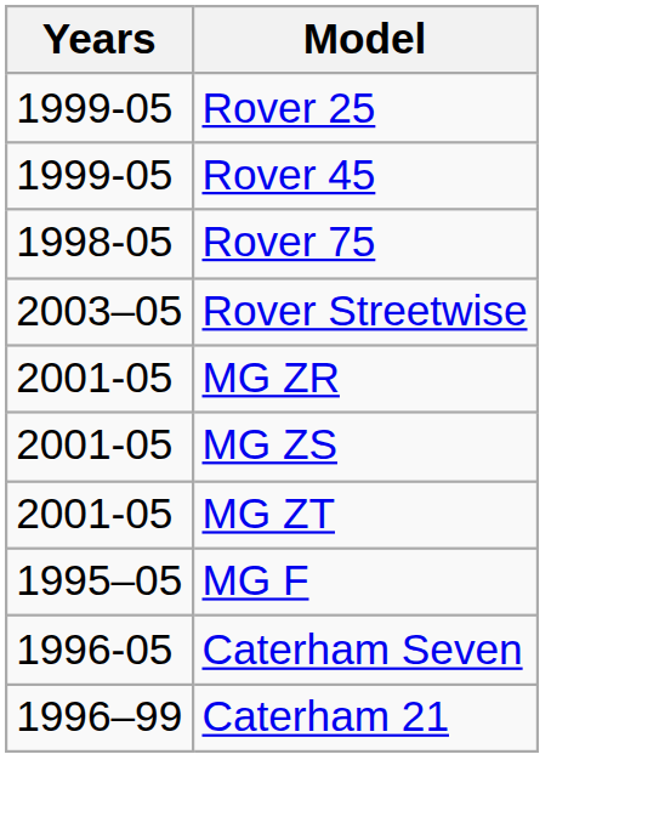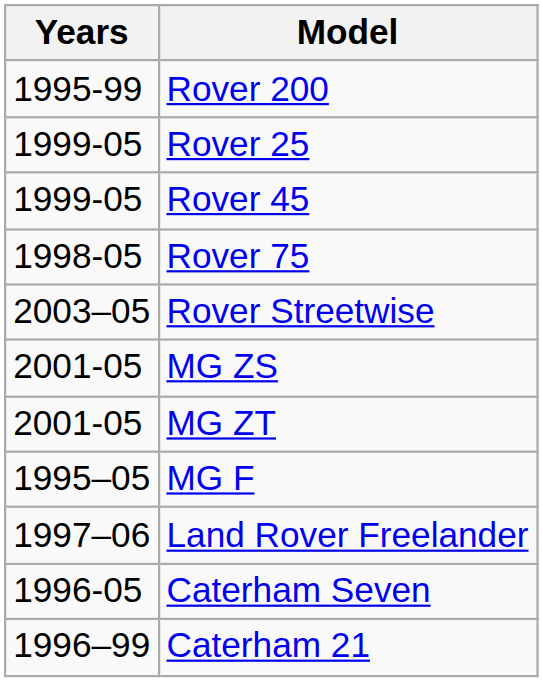+ row: 1995-99 | Rover 200
- row: 2001-05 | MG ZR
+ row: 1997–06 | Land Rover Freelander
